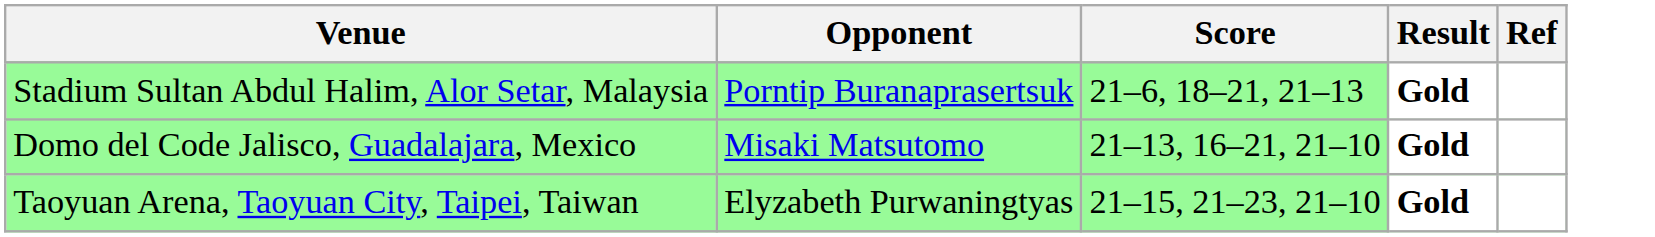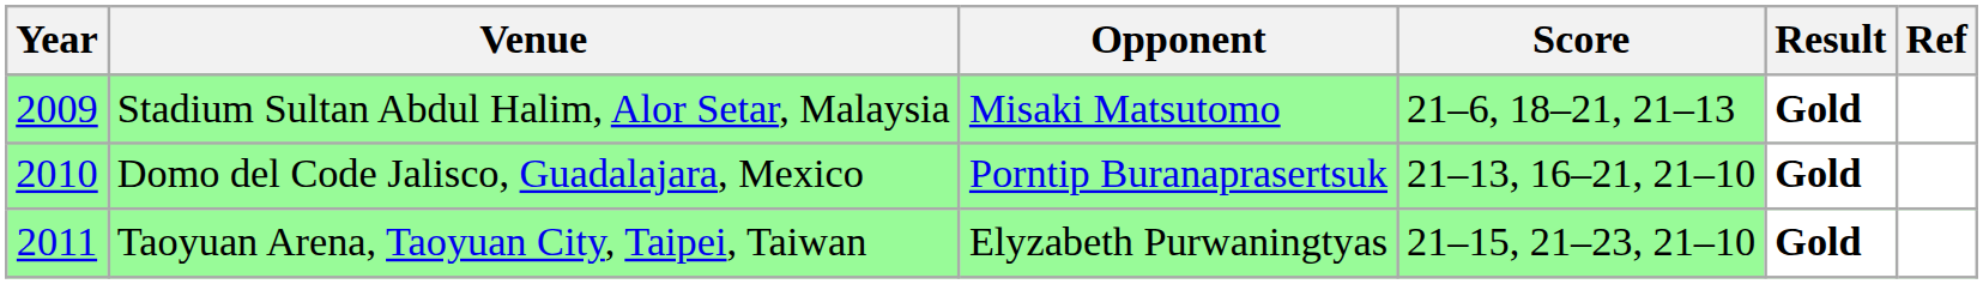+ column: Year | 2009 | 2010 | 2011
Stadium Sultan Abdul Halim, Alor Setar, Malaysia | Opponent: Porntip Buranaprasertsuk -> Misaki Matsutomo
Domo del Code Jalisco, Guadalajara, Mexico | Opponent: Misaki Matsutomo -> Porntip Buranaprasertsuk
